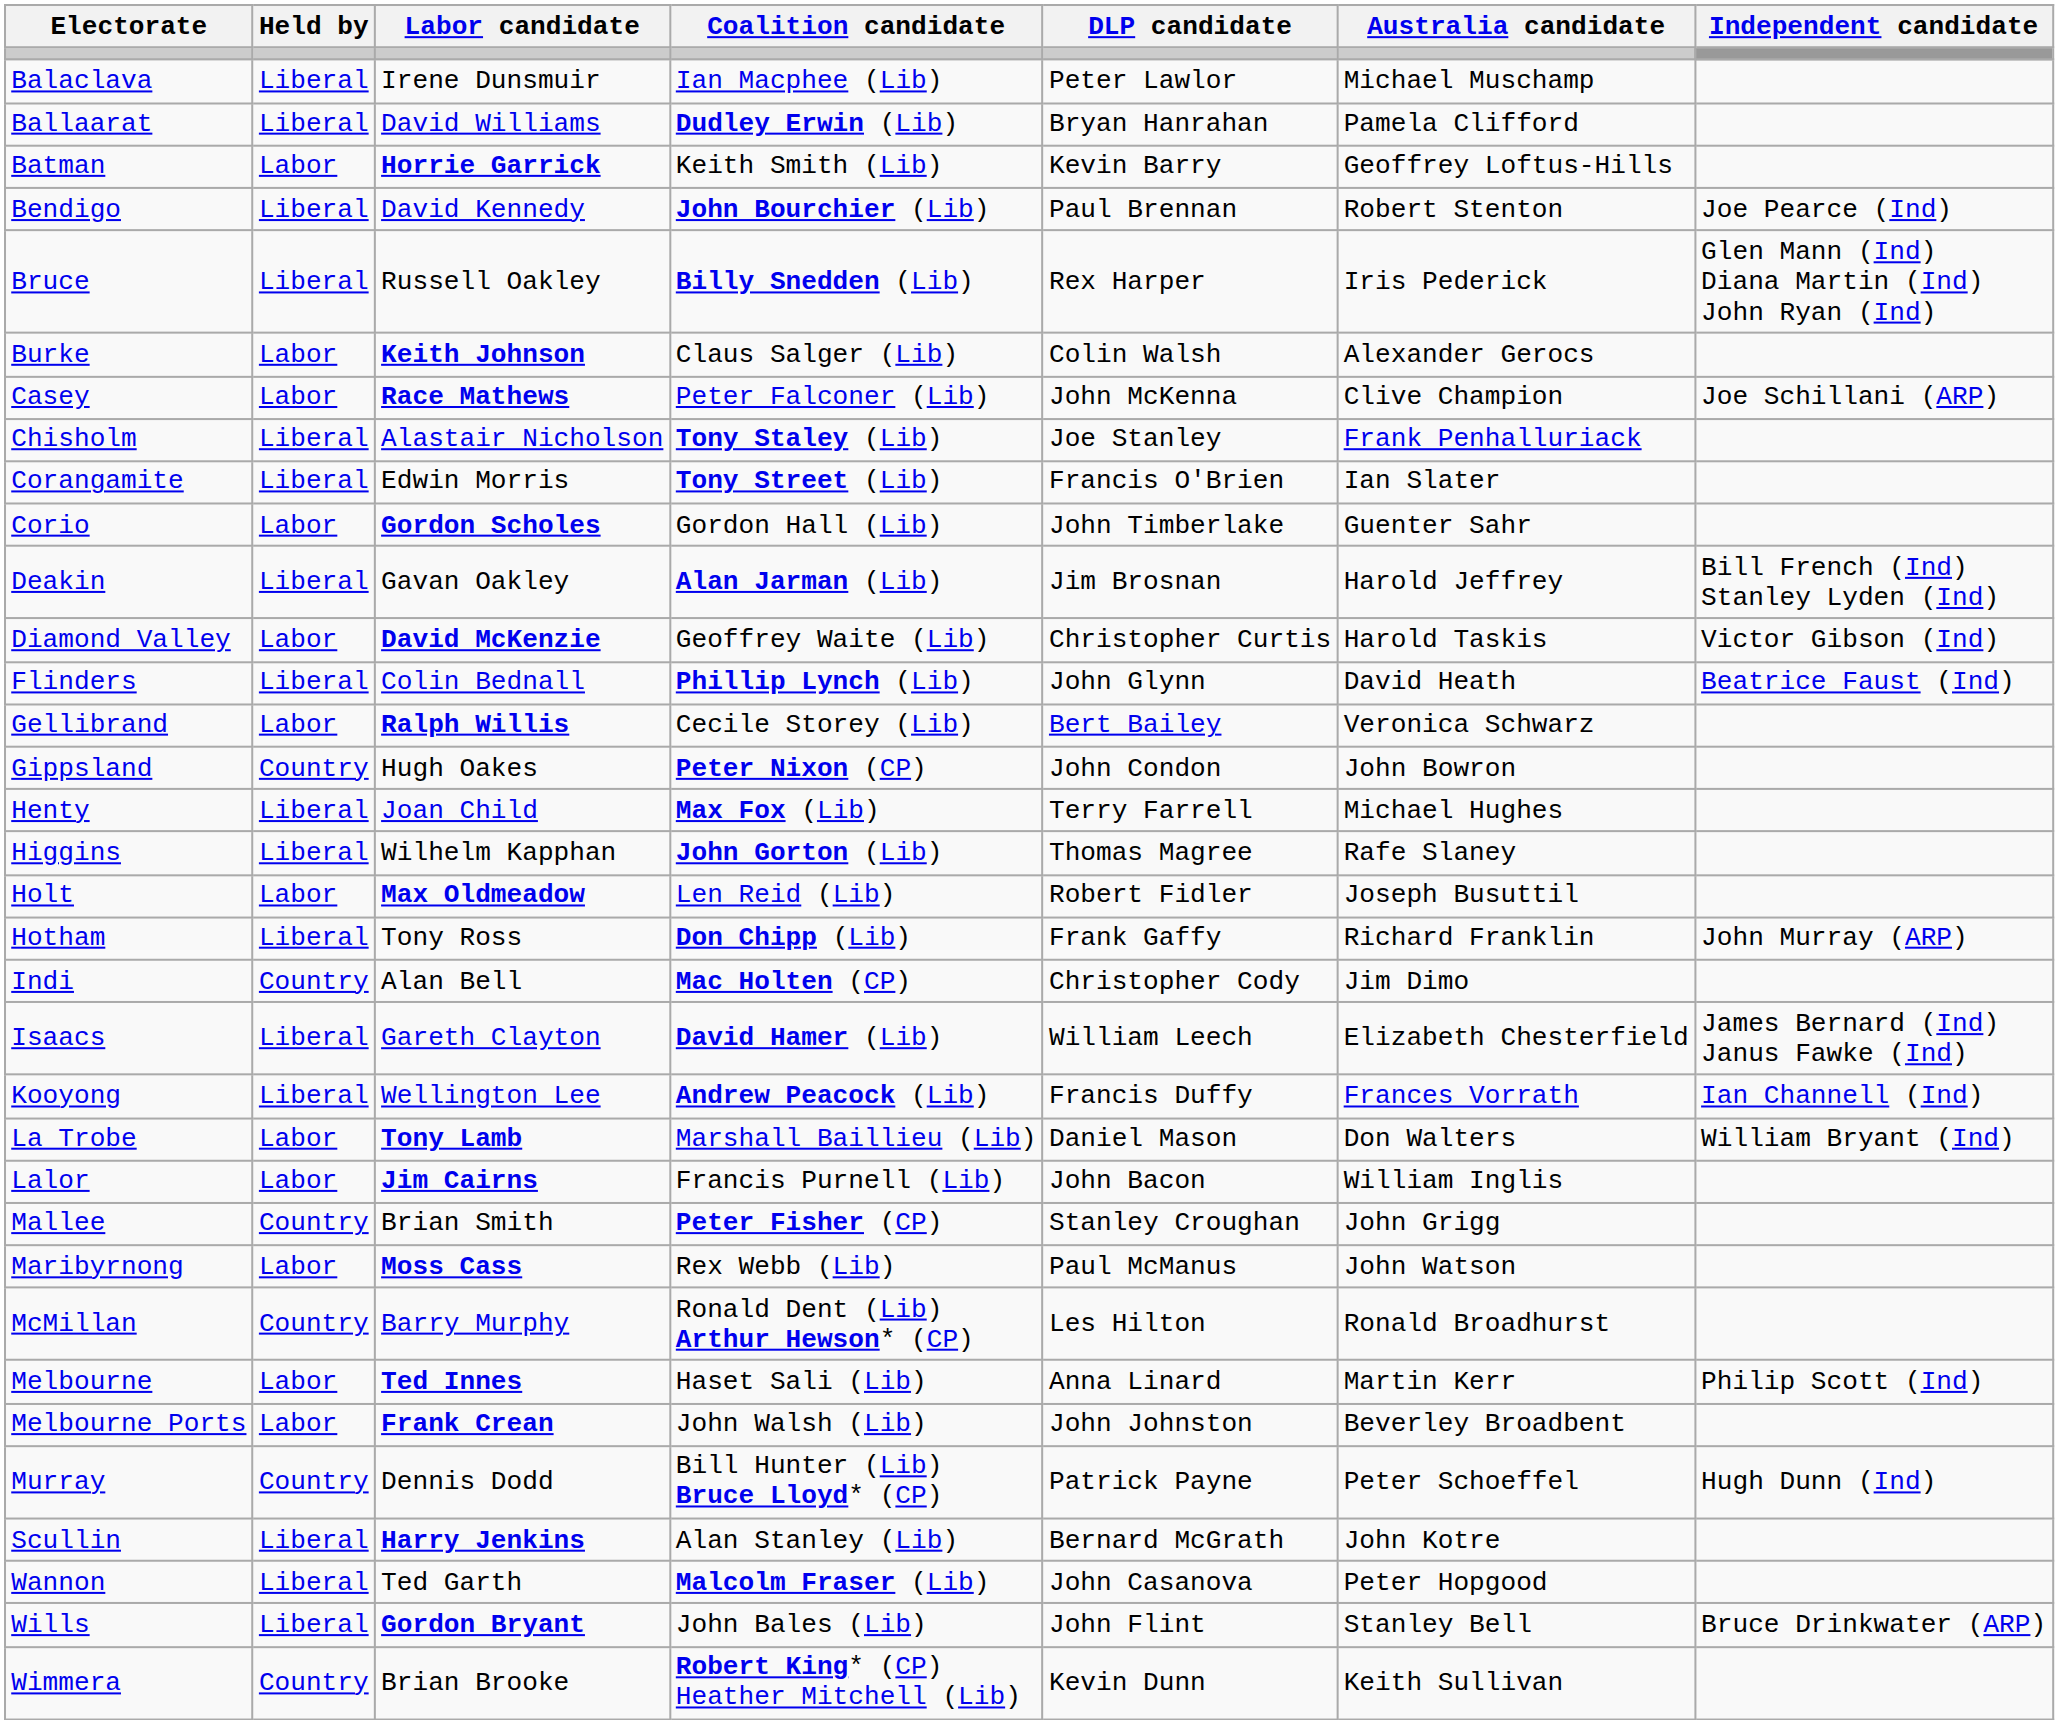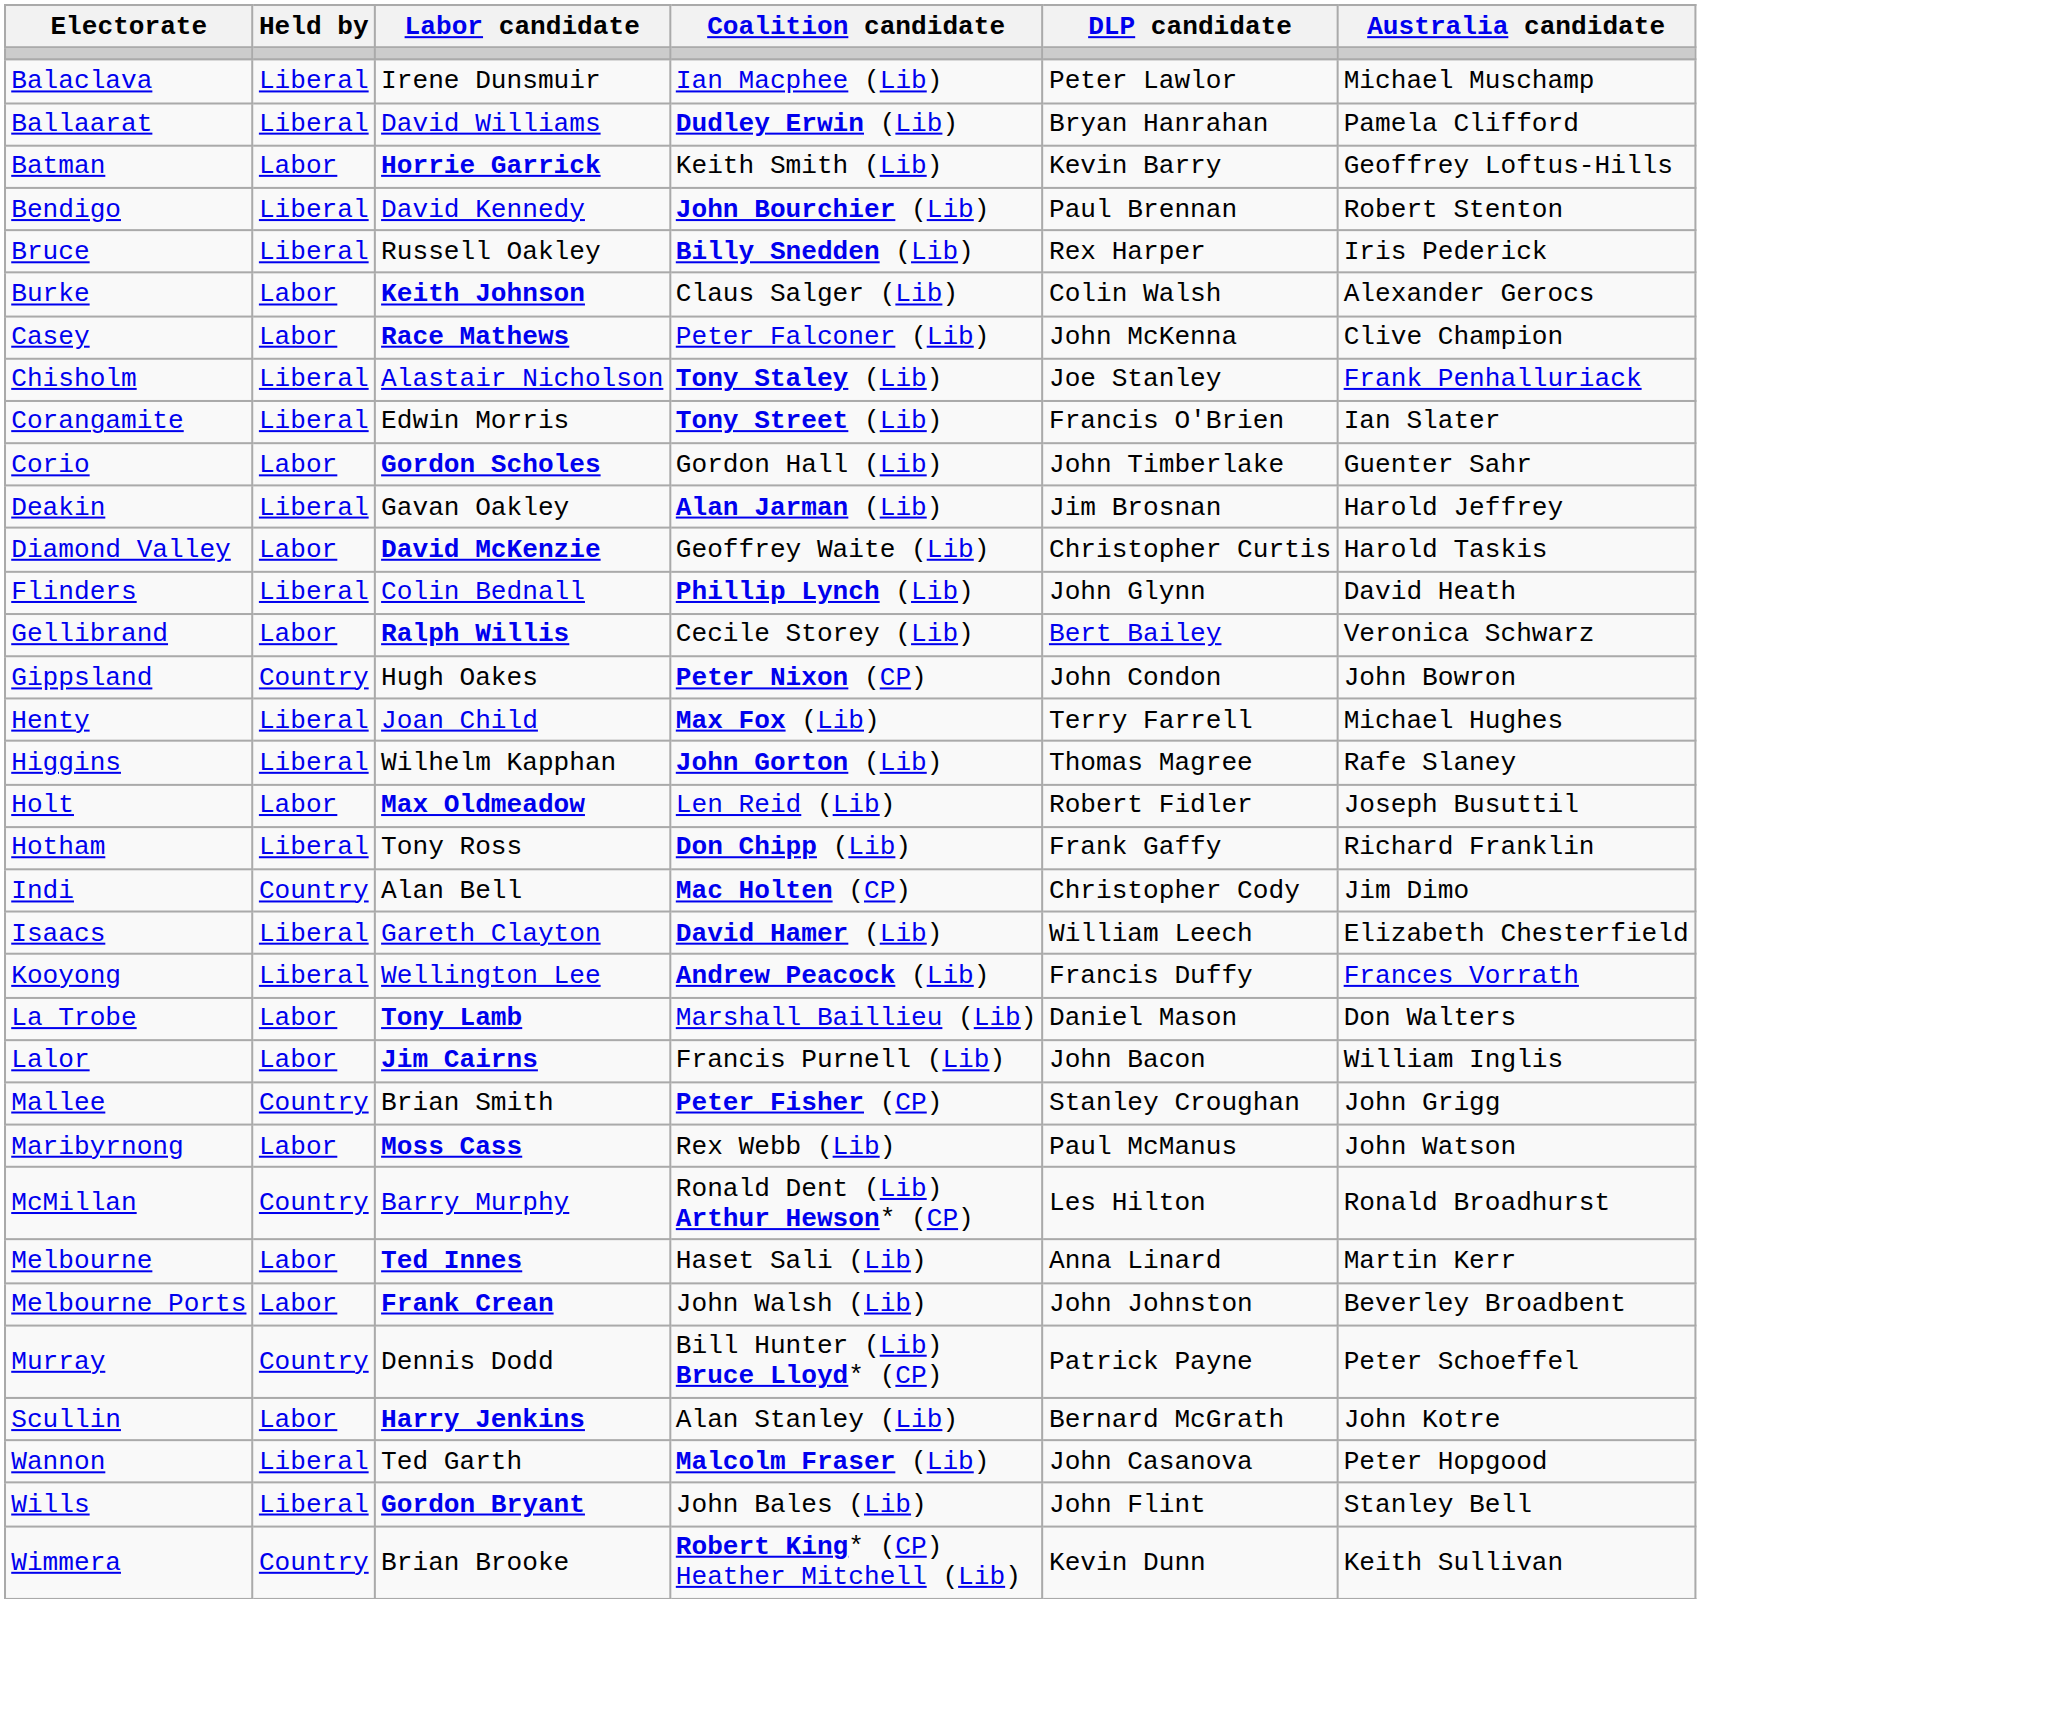- column: Independent candidate | Joe Pearce (Ind) | Glen Mann (Ind) Diana Martin (Ind) John Ryan (Ind) | Joe Schillani (ARP) | Bill French (Ind) Stanley Lyden (Ind) | Victor Gibson (Ind) | Beatrice Faust (Ind) | John Murray (ARP) | James Bernard (Ind) Janus Fawke (Ind) | Ian Channell (Ind) | William Bryant (Ind) | Philip Scott (Ind) | Hugh Dunn (Ind) | Bruce Drinkwater (ARP)
Scullin | Held by: Liberal -> Labor
